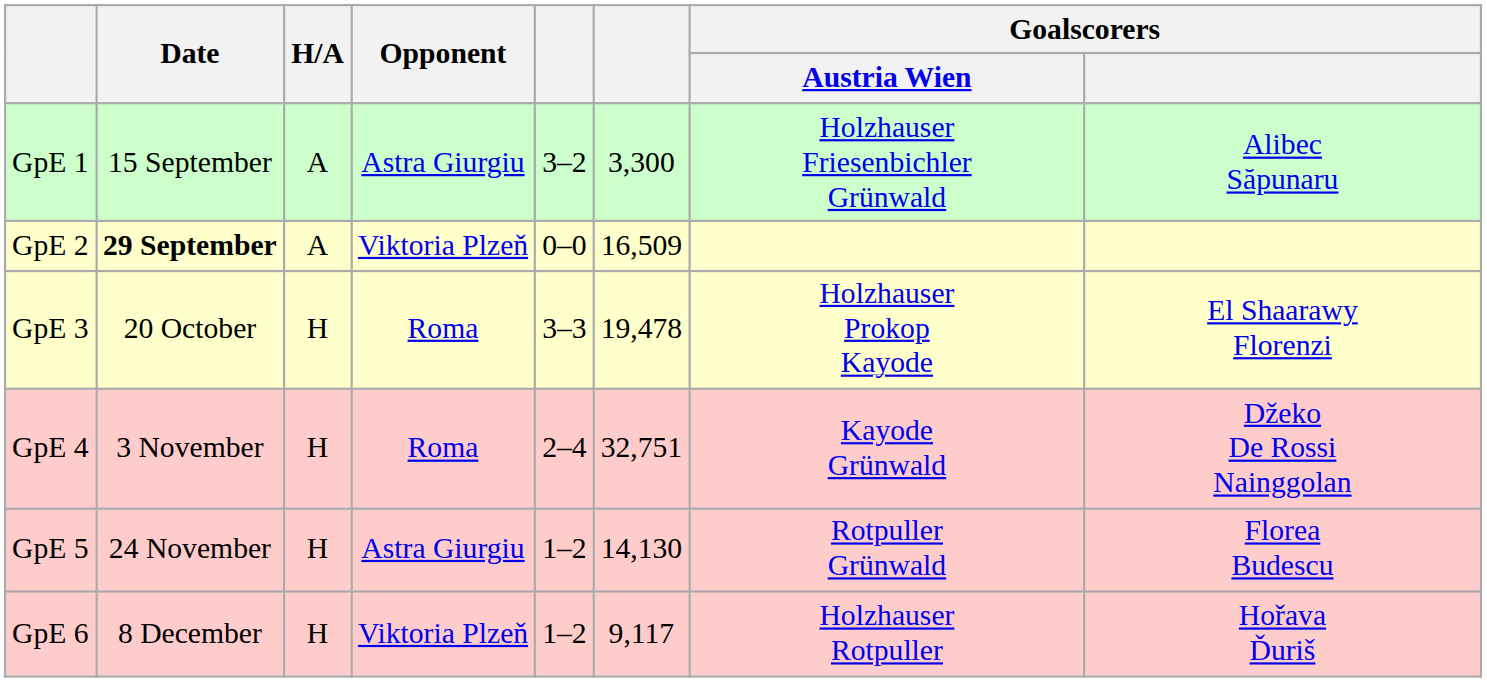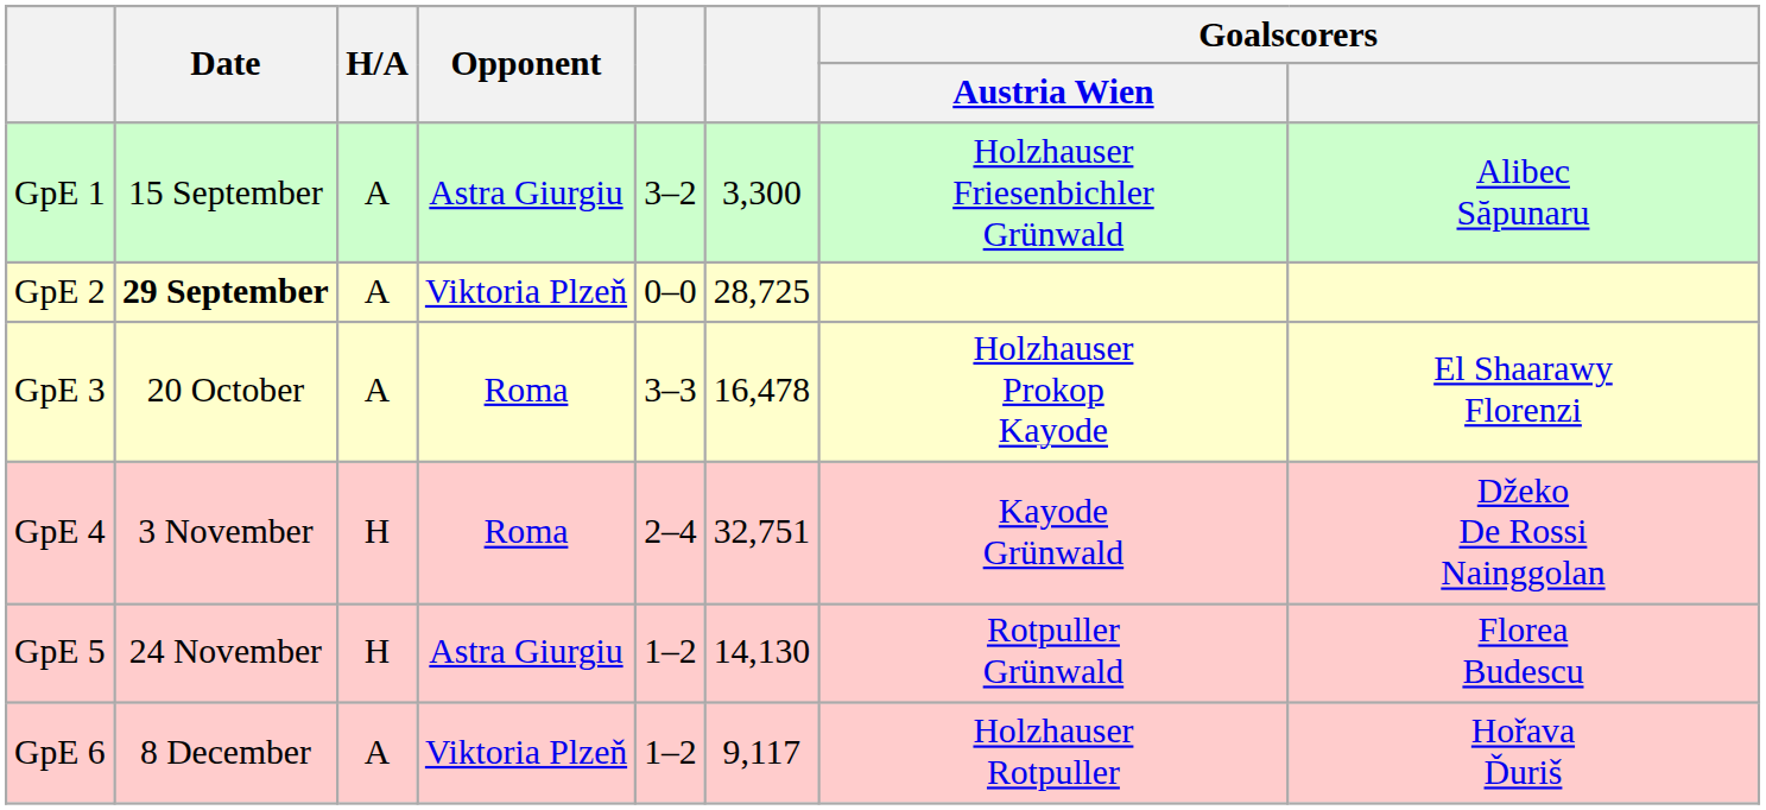GpE 2 | column 6: 16,509 -> 28,725
GpE 3 | H/A: H -> A
GpE 3 | column 6: 19,478 -> 16,478
GpE 6 | H/A: H -> A
